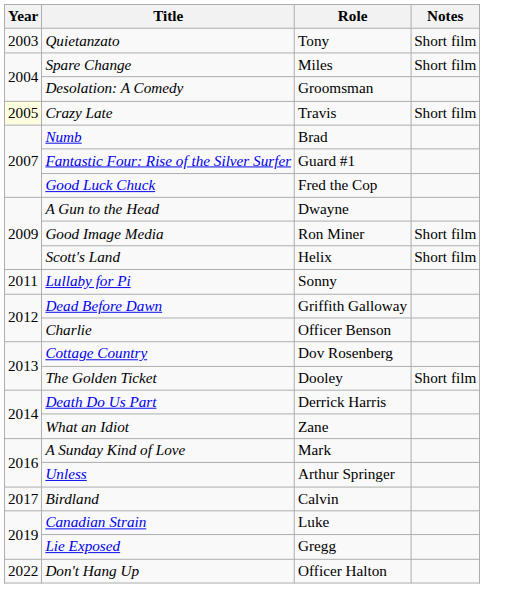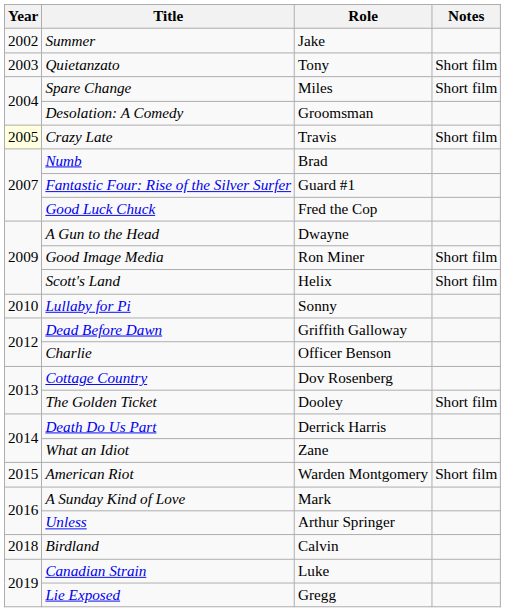+ row: 2002 | Summer | Jake
Lullaby for Pi | Year: 2011 -> 2010
+ row: 2015 | American Riot | Warden Montgomery | Short film
Birdland | Year: 2017 -> 2018
- row: 2022 | Don't Hang Up | Officer Halton
